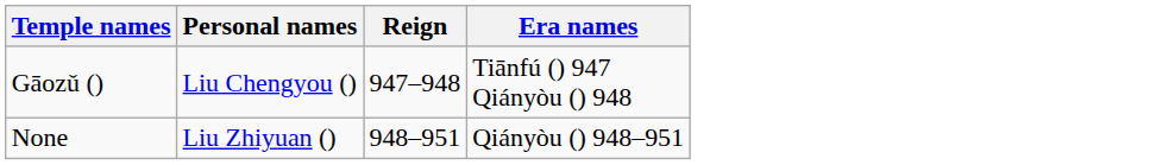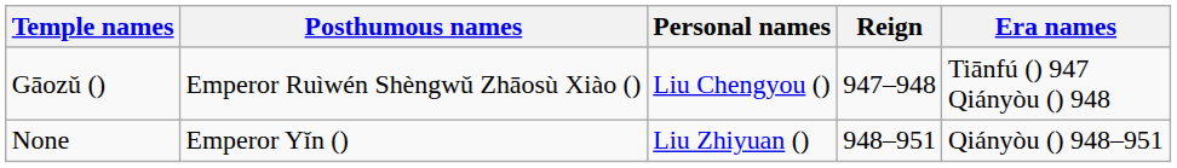+ column: Posthumous names | Emperor Ruìwén Shèngwǔ Zhāosù Xiào () | Emperor Yǐn ()
